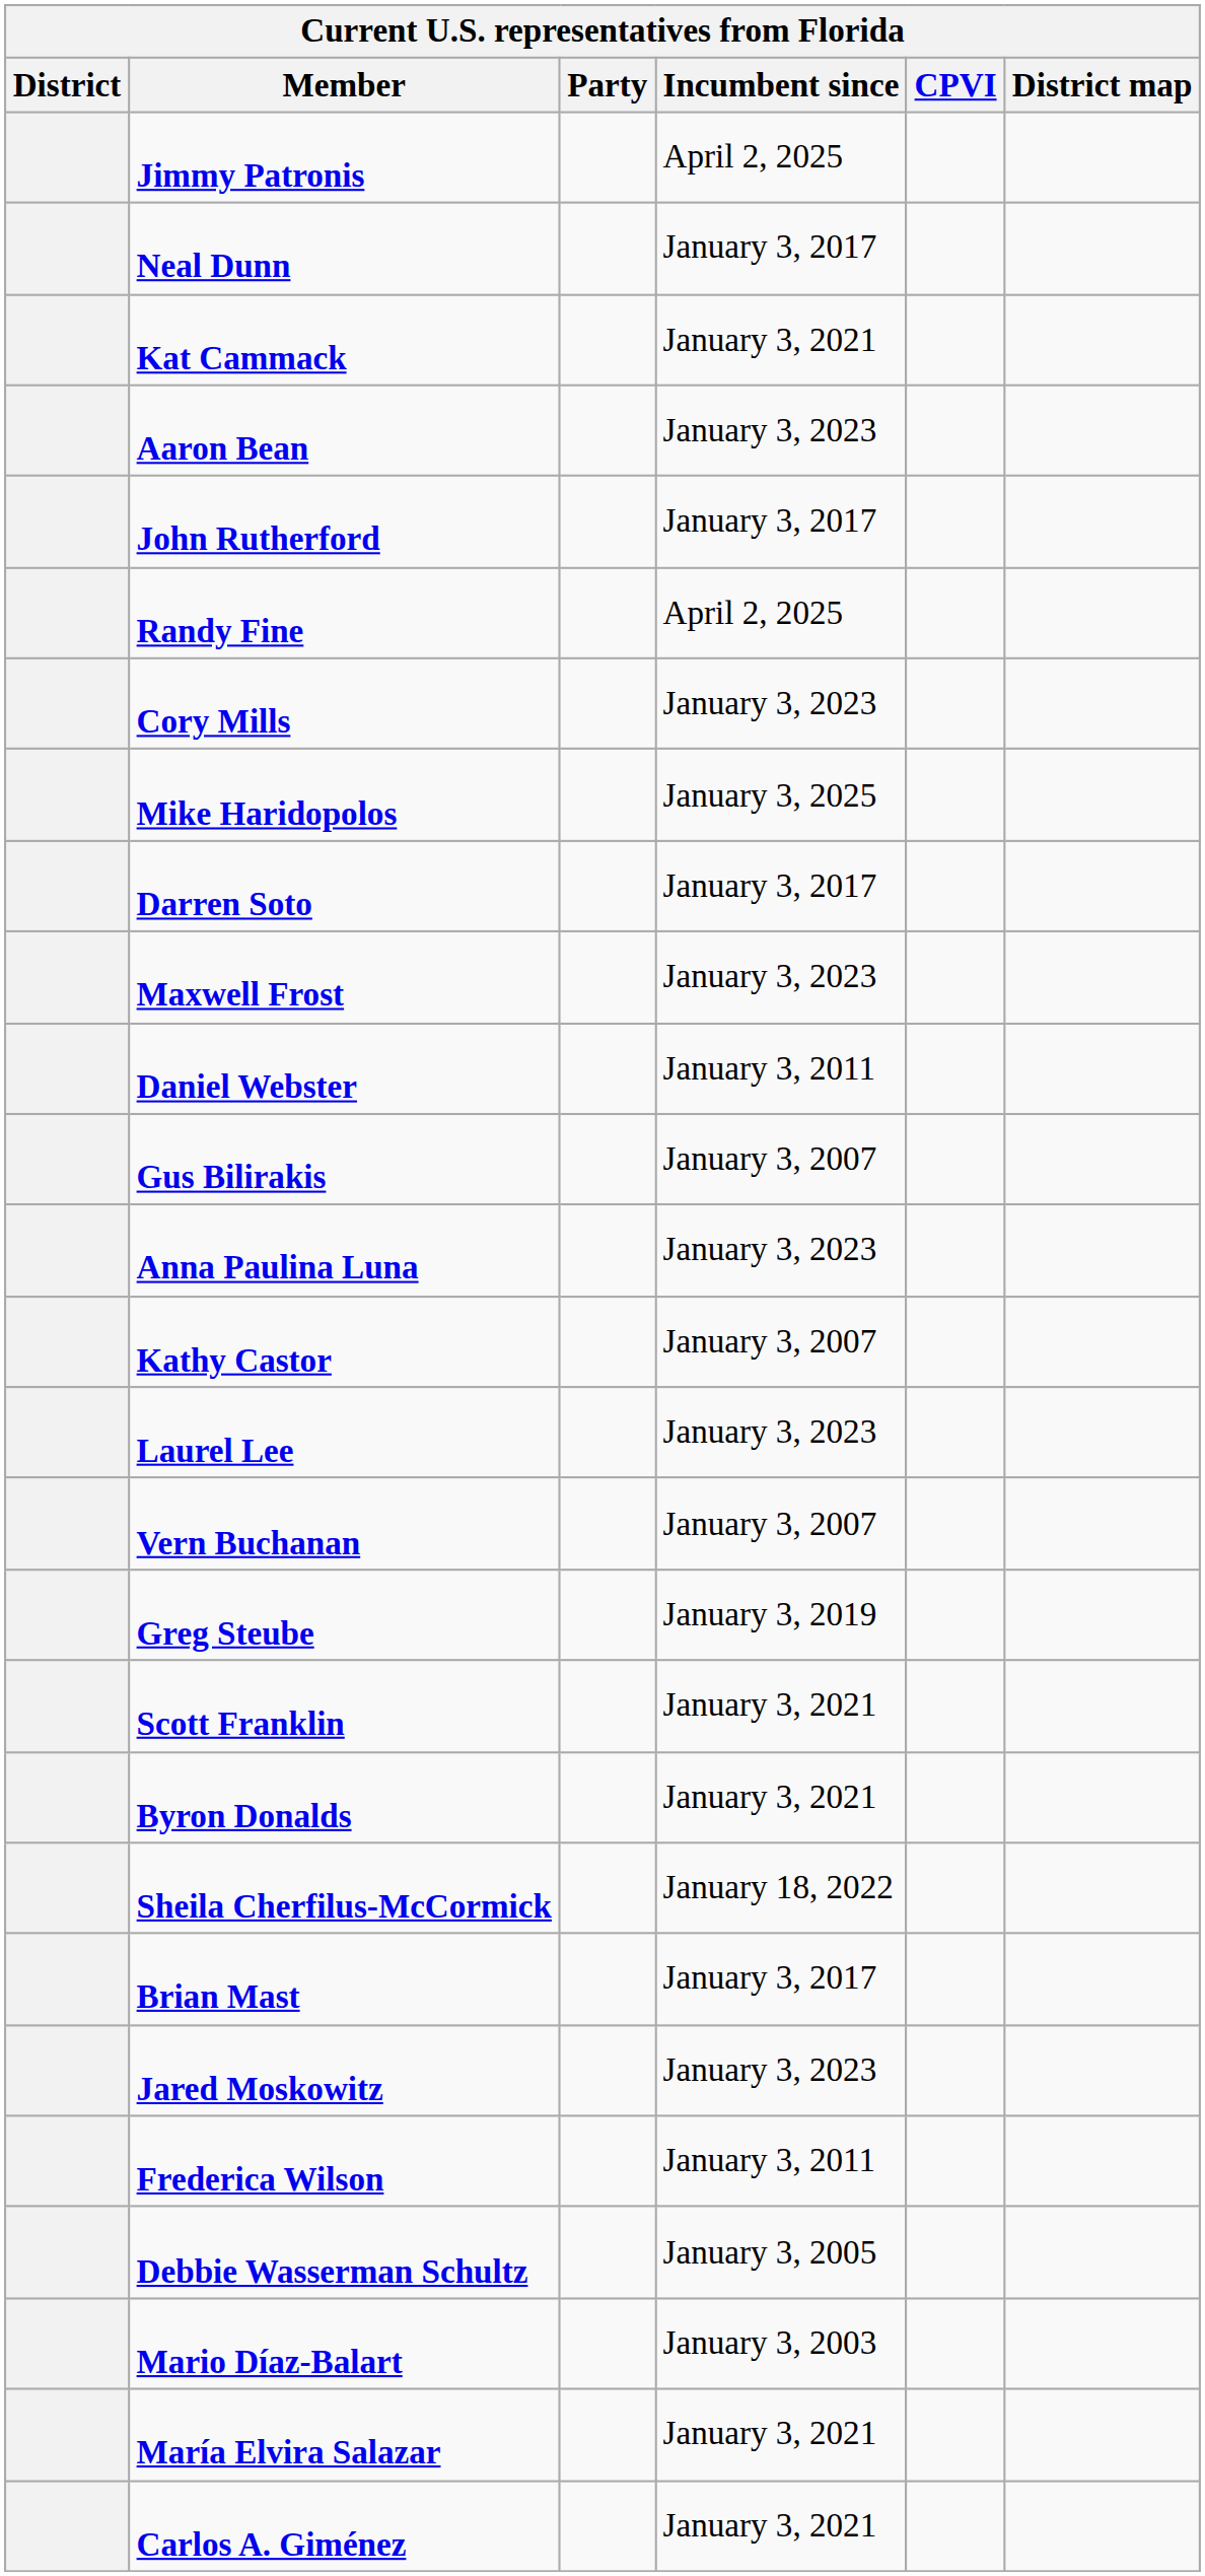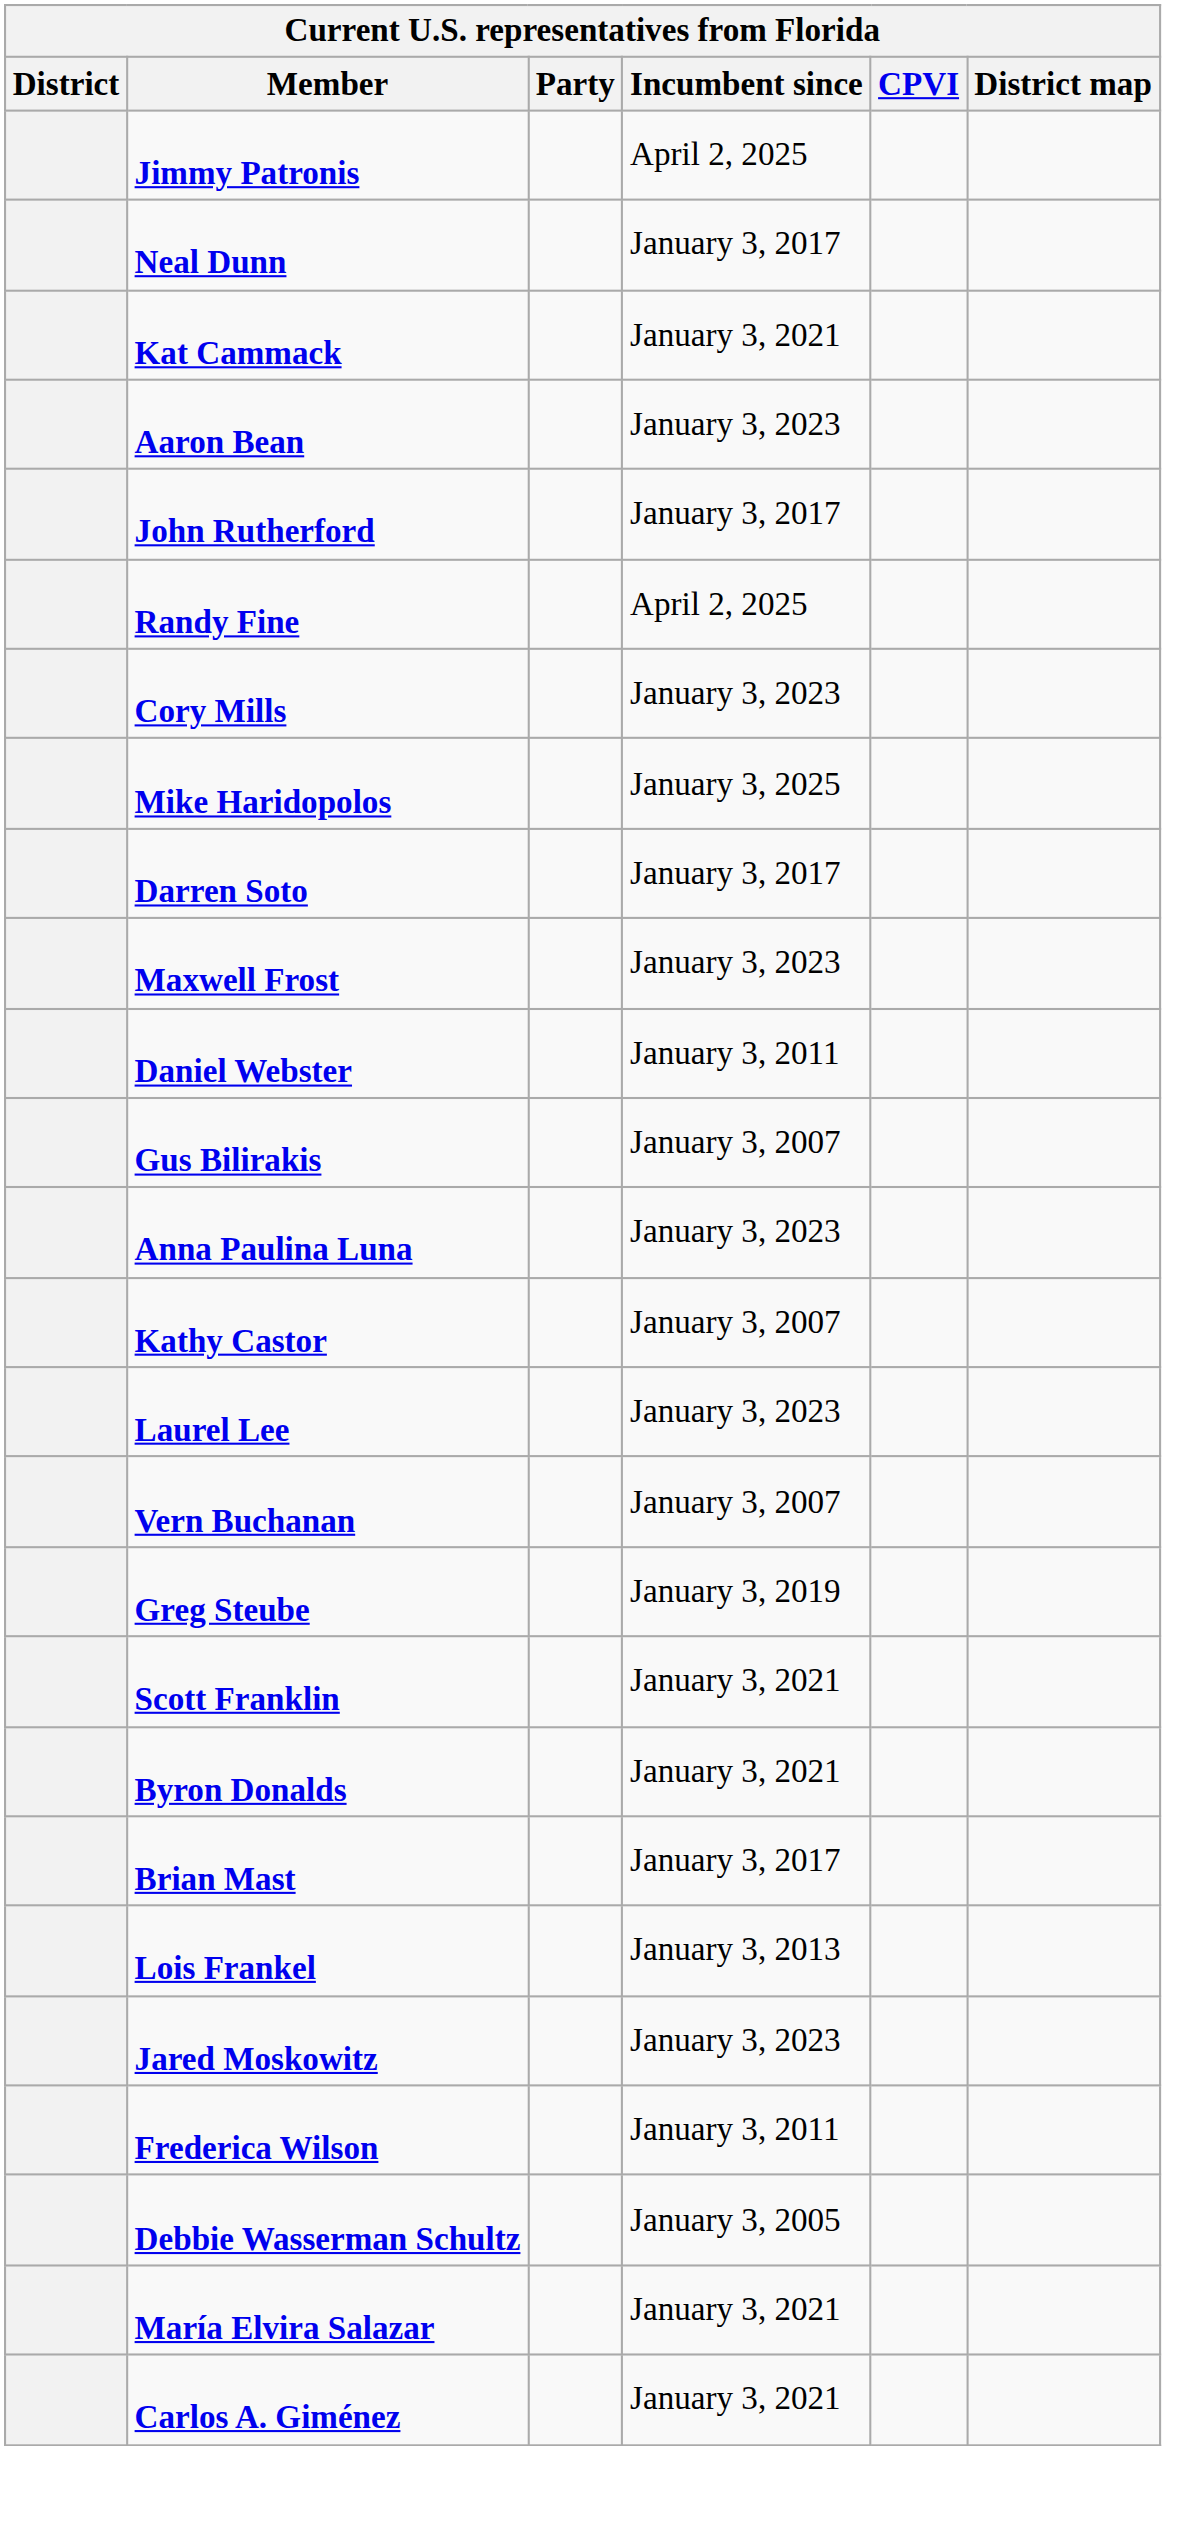- row: Sheila Cherfilus-McCormick | January 18, 2022
+ row: Lois Frankel | January 3, 2013
- row: Mario Díaz-Balart | January 3, 2003
